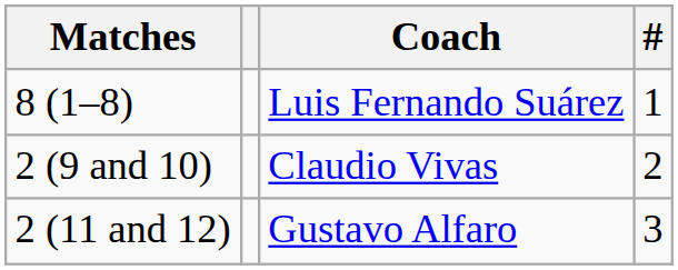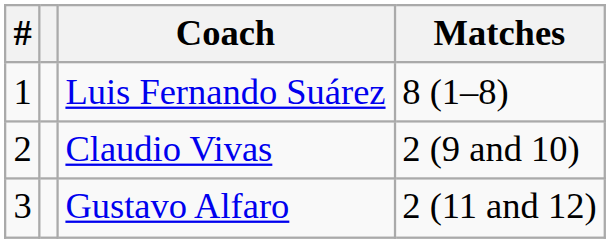columns swapped: # <-> Matches
